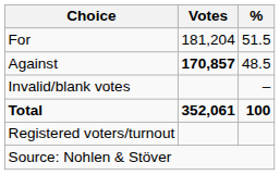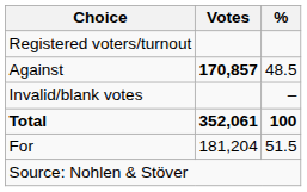rows swapped: For <-> Registered voters/turnout
